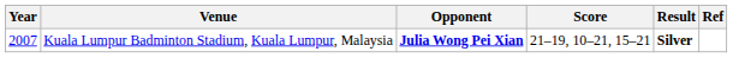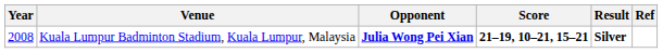Kuala Lumpur Badminton Stadium, Kuala Lumpur, Malaysia | Year: 2007 -> 2008
Kuala Lumpur Badminton Stadium, Kuala Lumpur, Malaysia | Score: normal -> bold
